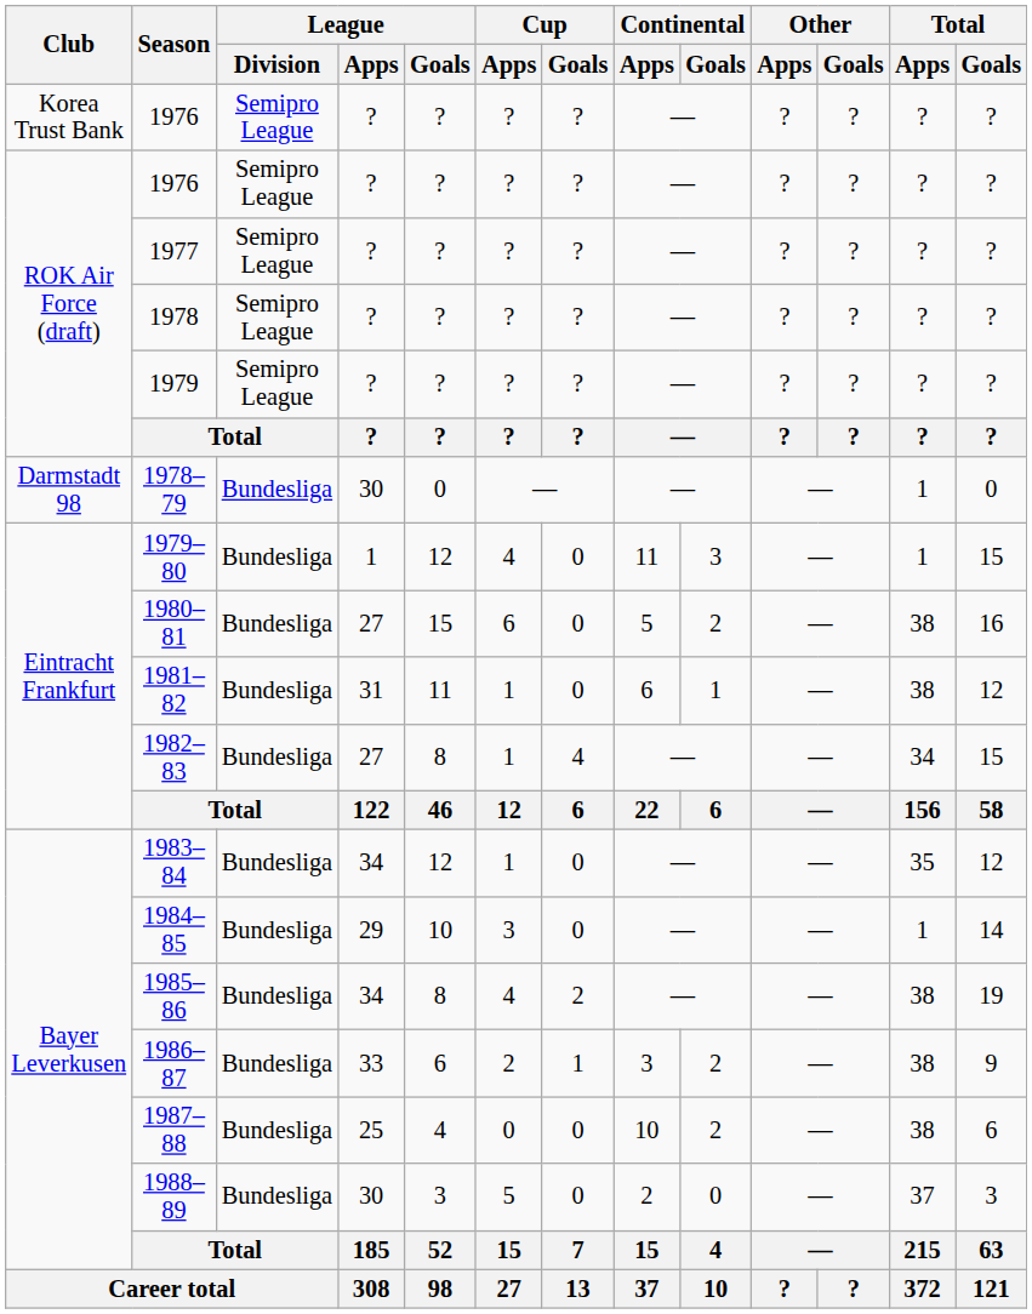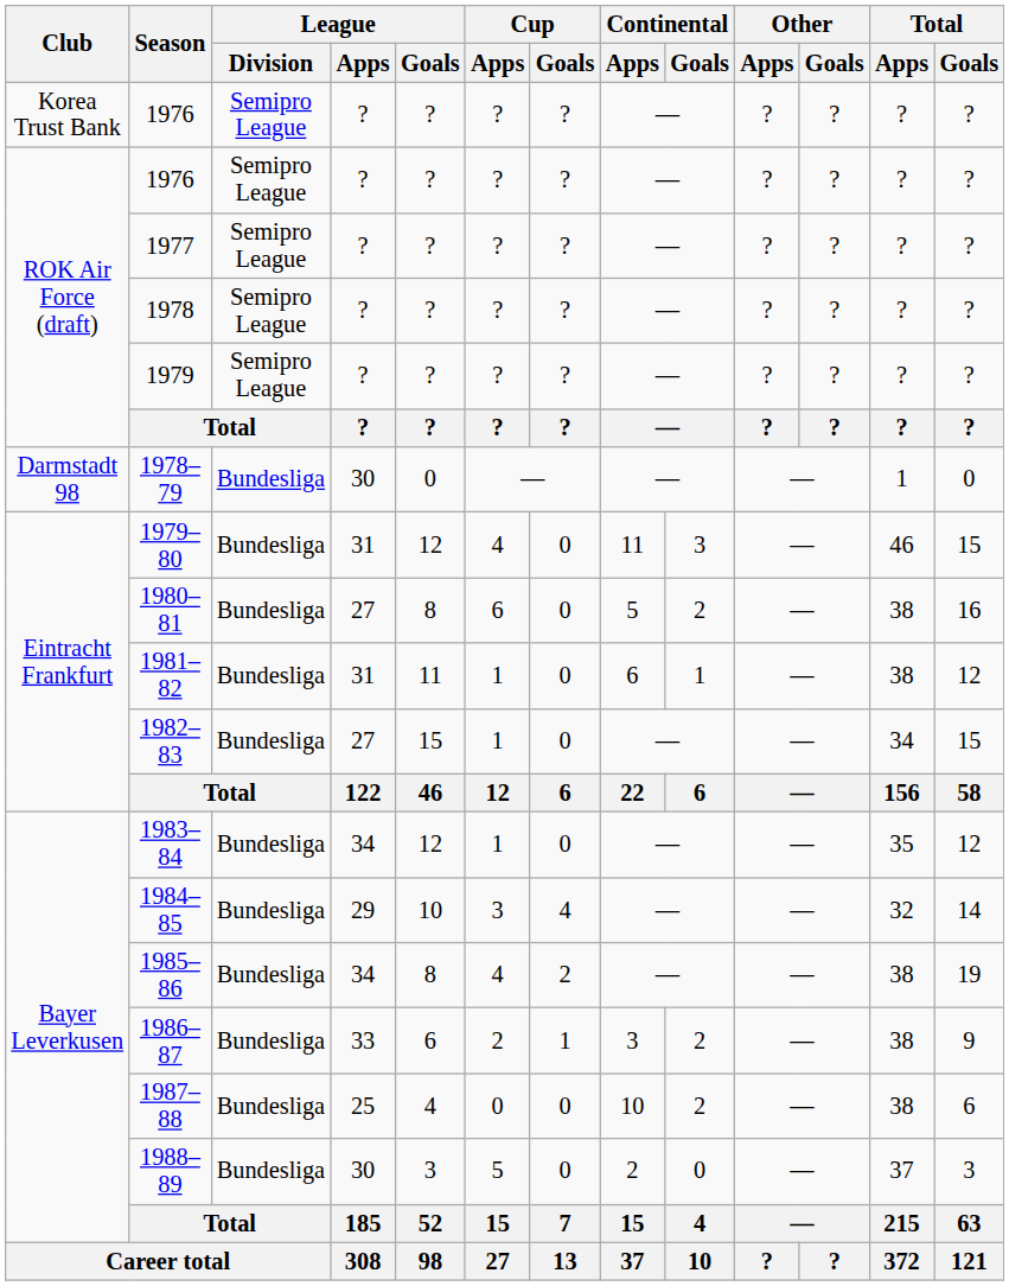1979–80 | League / Apps: 1 -> 31
1979–80 | Total / Apps: 1 -> 46
1980–81 | League / Goals: 15 -> 8
1982–83 | League / Goals: 8 -> 15
1982–83 | Cup / Goals: 4 -> 0
1984–85 | Cup / Goals: 0 -> 4
1984–85 | Total / Apps: 1 -> 32
